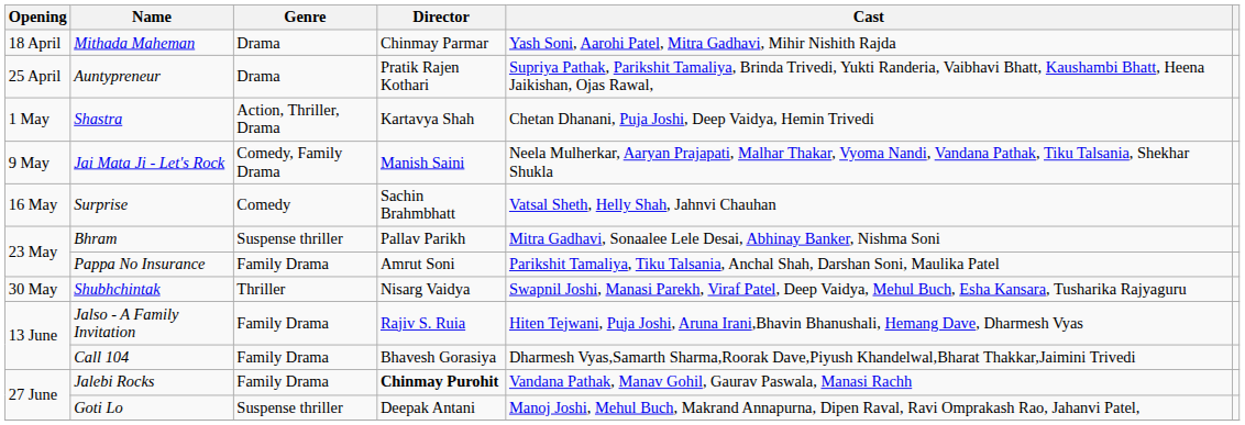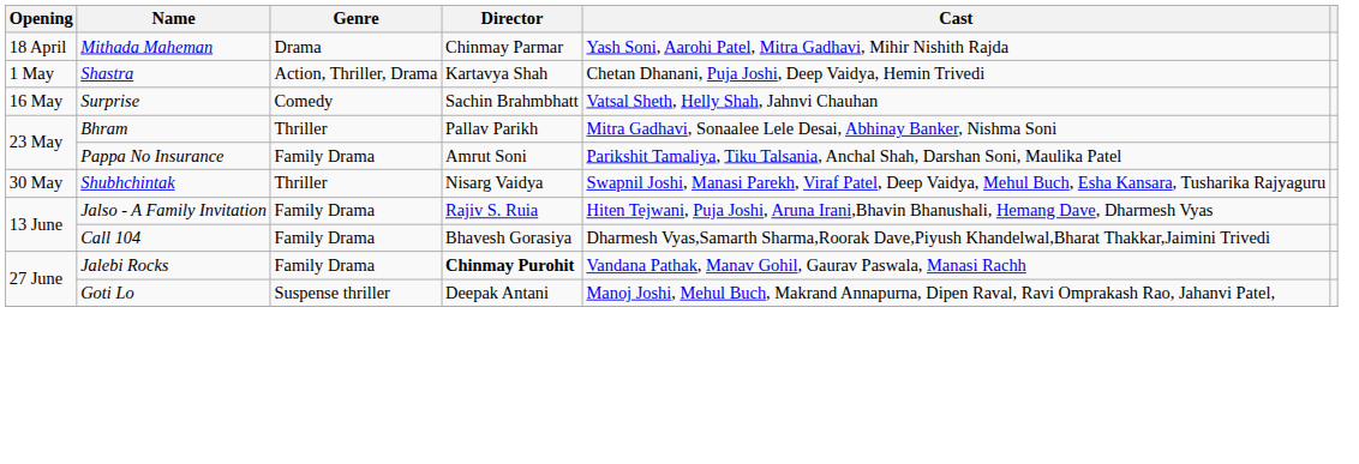- row: 25 April | Auntypreneur | Drama | Pratik Rajen Kothari | Supriya Pathak, Parikshit Tamaliya, Brinda Trivedi, Yukti Randeria, Vaibhavi Bhatt, Kaushambi Bhatt, Heena Jaikishan, Ojas Rawal,
- row: 9 May | Jai Mata Ji - Let's Rock | Comedy, Family Drama | Manish Saini | Neela Mulherkar, Aaryan Prajapati, Malhar Thakar, Vyoma Nandi, Vandana Pathak, Tiku Talsania, Shekhar Shukla
Bhram | Genre: Suspense thriller -> Thriller
